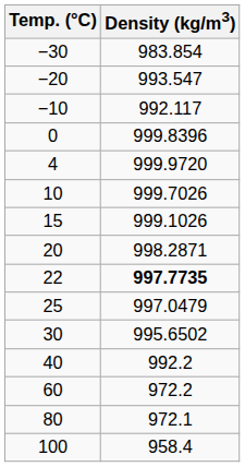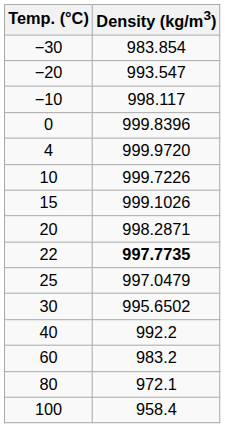−10 | Density (kg/m3): 992.117 -> 998.117
10 | Density (kg/m3): 999.7026 -> 999.7226
60 | Density (kg/m3): 972.2 -> 983.2
